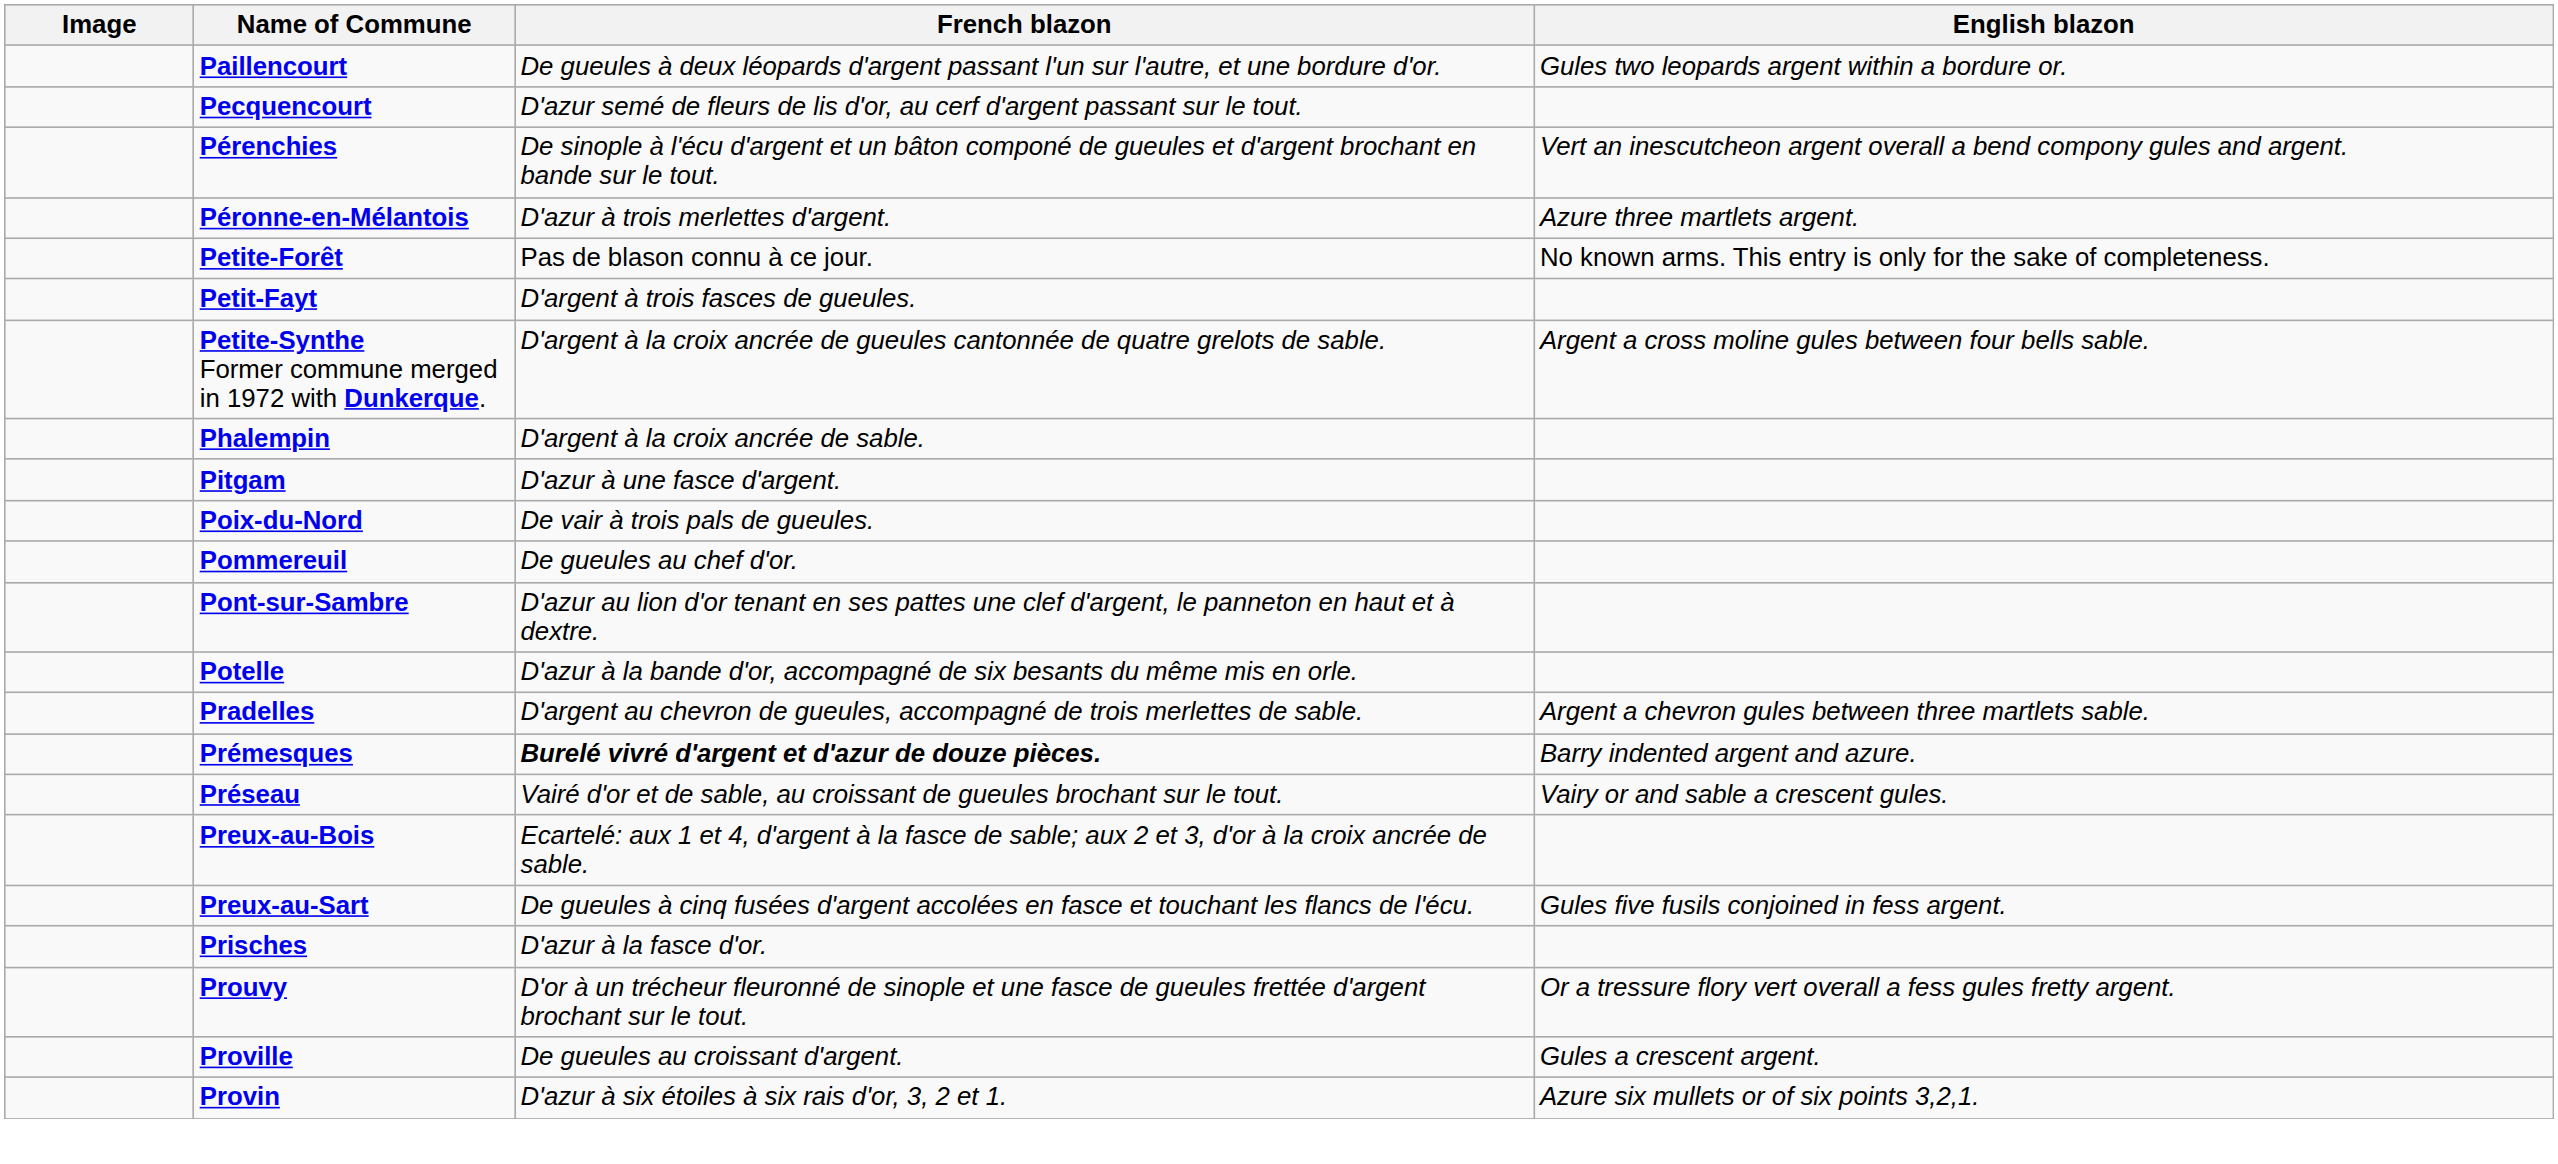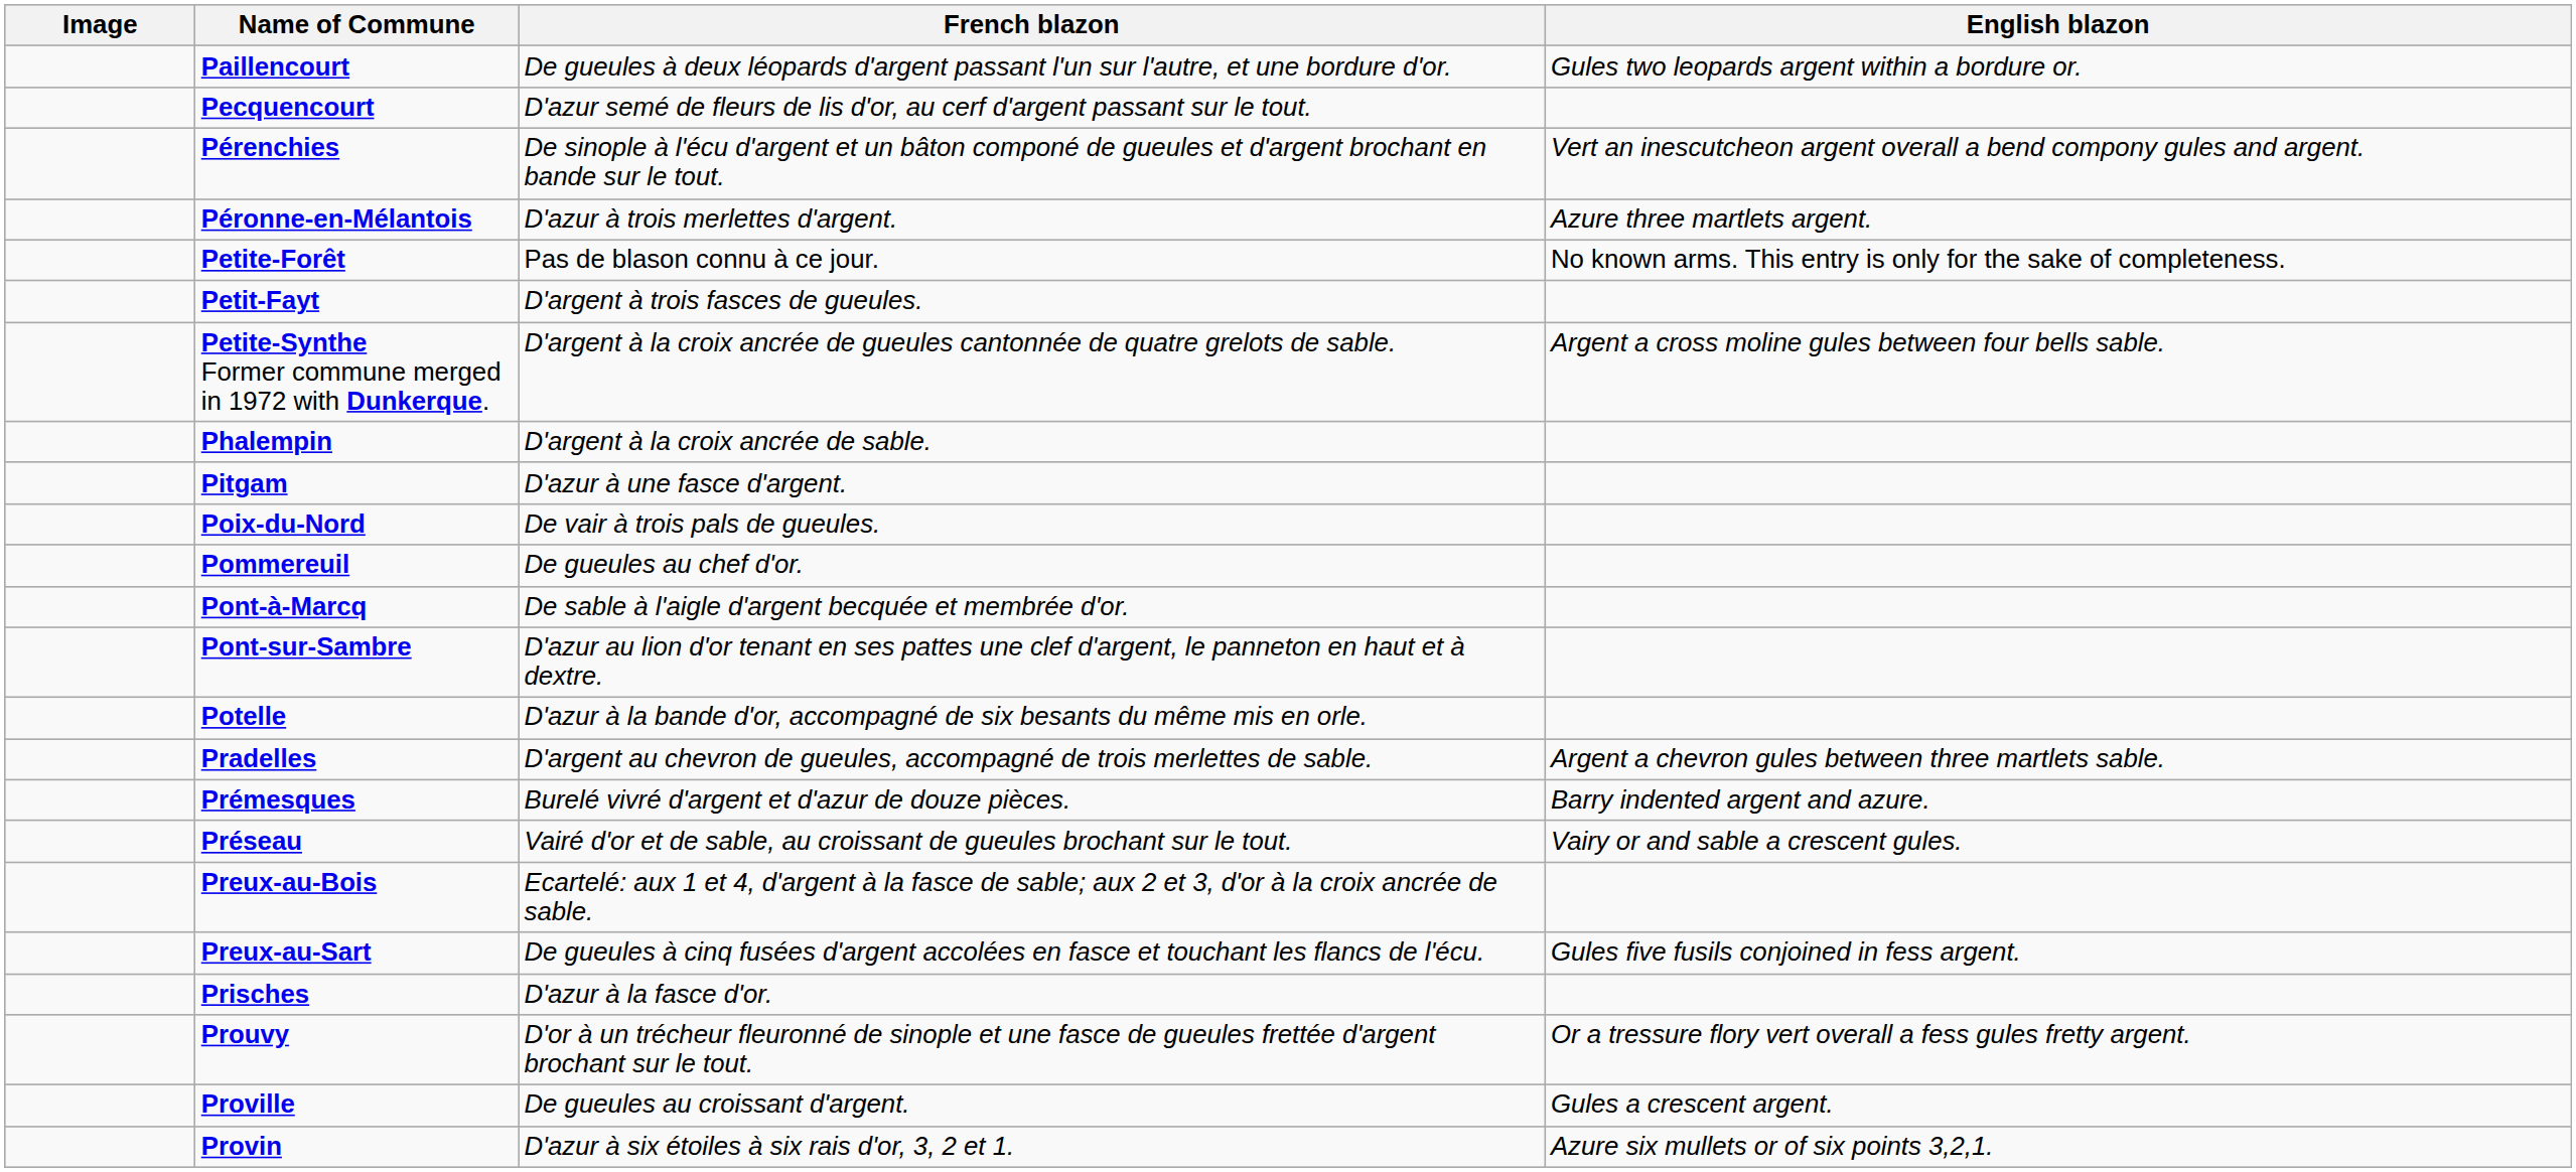+ row: Pont-à-Marcq | De sable à l'aigle d'argent becquée et membrée d'or.
Prémesques | French blazon: bold -> normal
